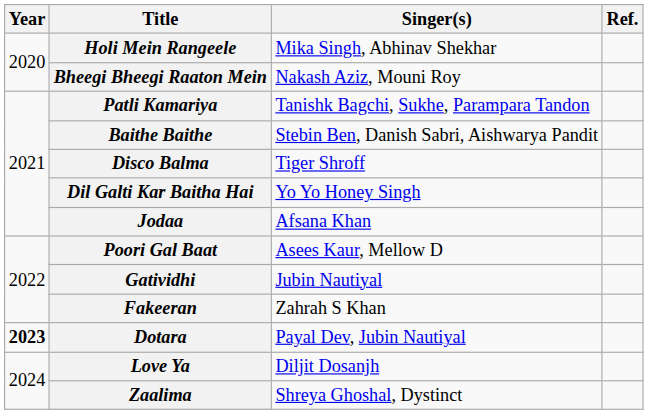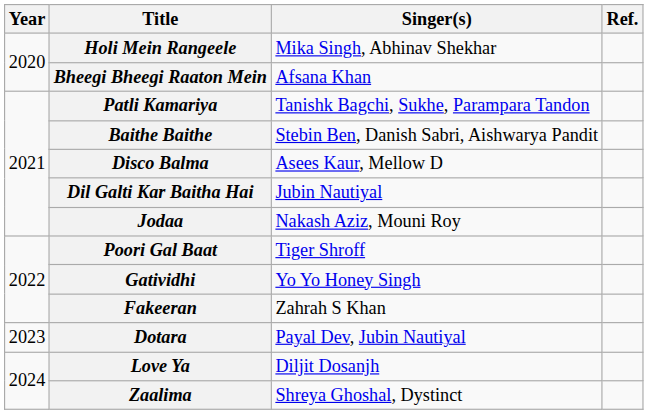Bheegi Bheegi Raaton Mein | Singer(s): Nakash Aziz, Mouni Roy -> Afsana Khan
Disco Balma | Singer(s): Tiger Shroff -> Asees Kaur, Mellow D
Dil Galti Kar Baitha Hai | Singer(s): Yo Yo Honey Singh -> Jubin Nautiyal
Jodaa | Singer(s): Afsana Khan -> Nakash Aziz, Mouni Roy
Poori Gal Baat | Singer(s): Asees Kaur, Mellow D -> Tiger Shroff
Gatividhi | Singer(s): Jubin Nautiyal -> Yo Yo Honey Singh
Dotara | Year: bold -> normal
